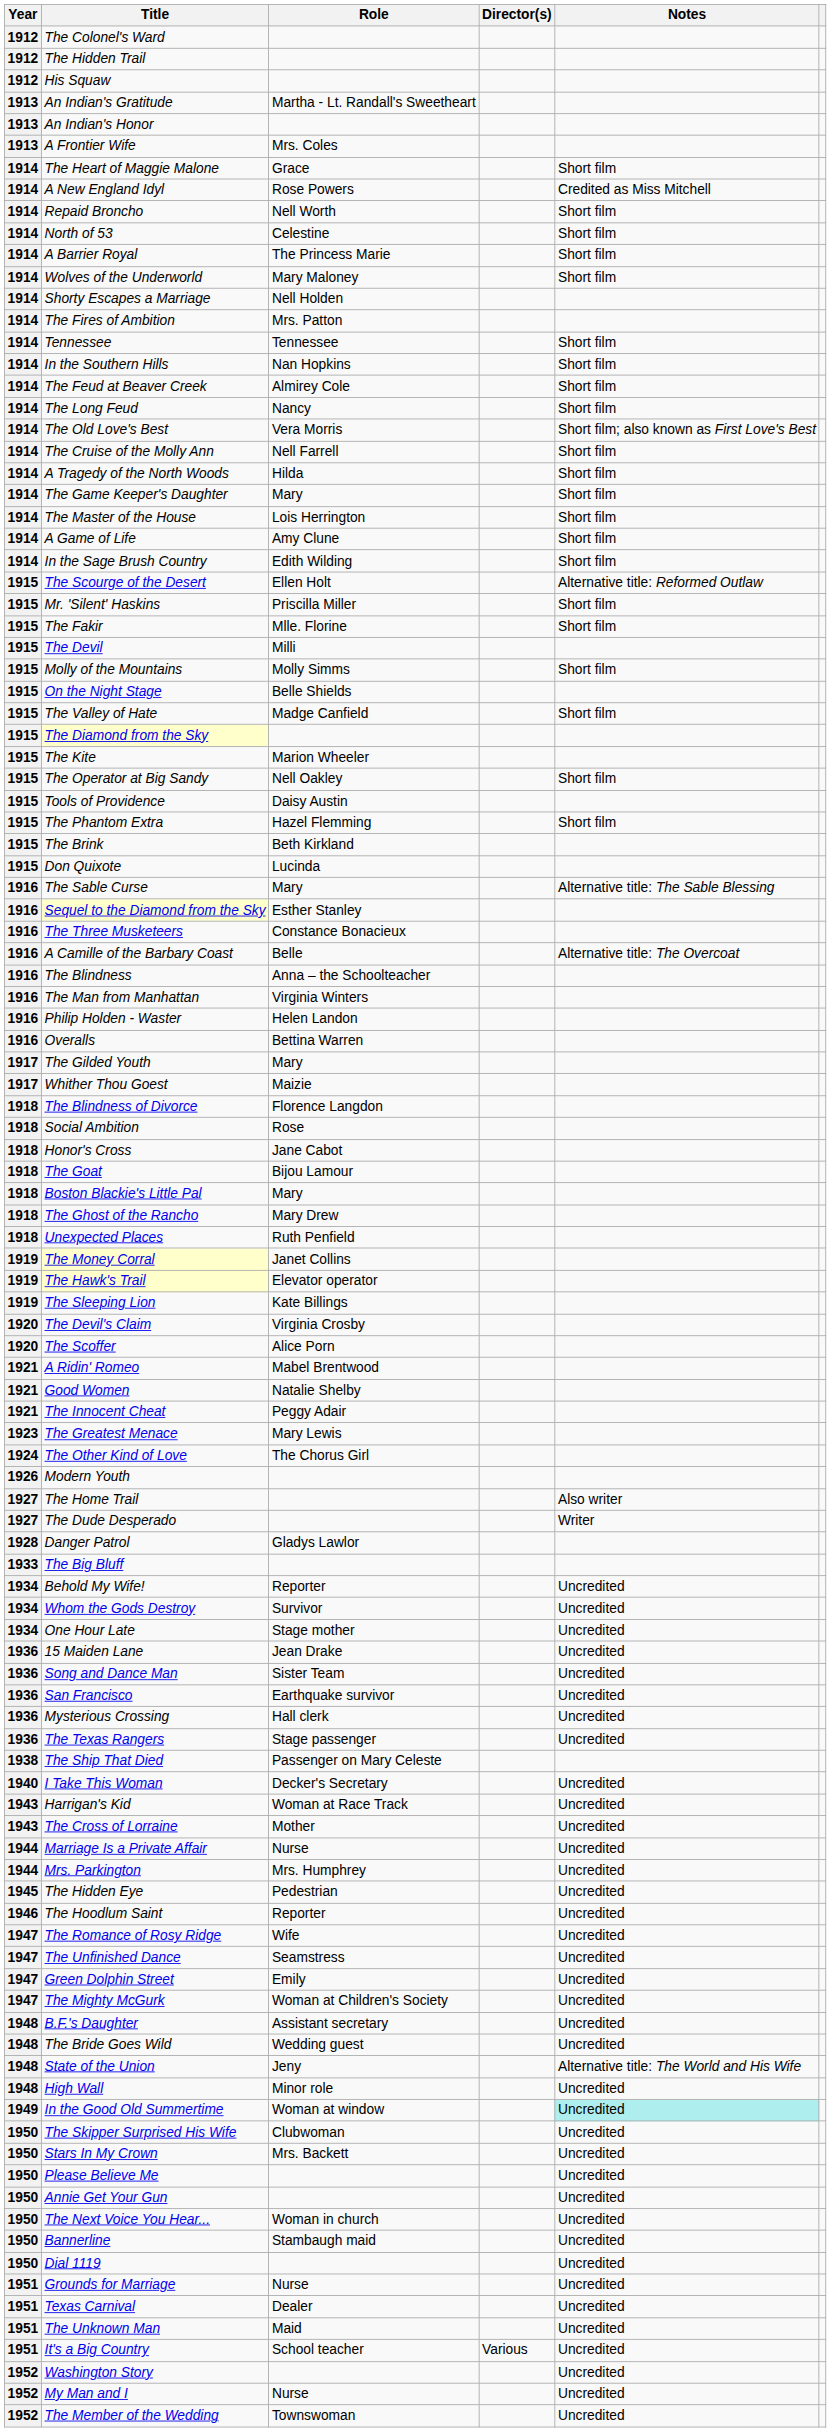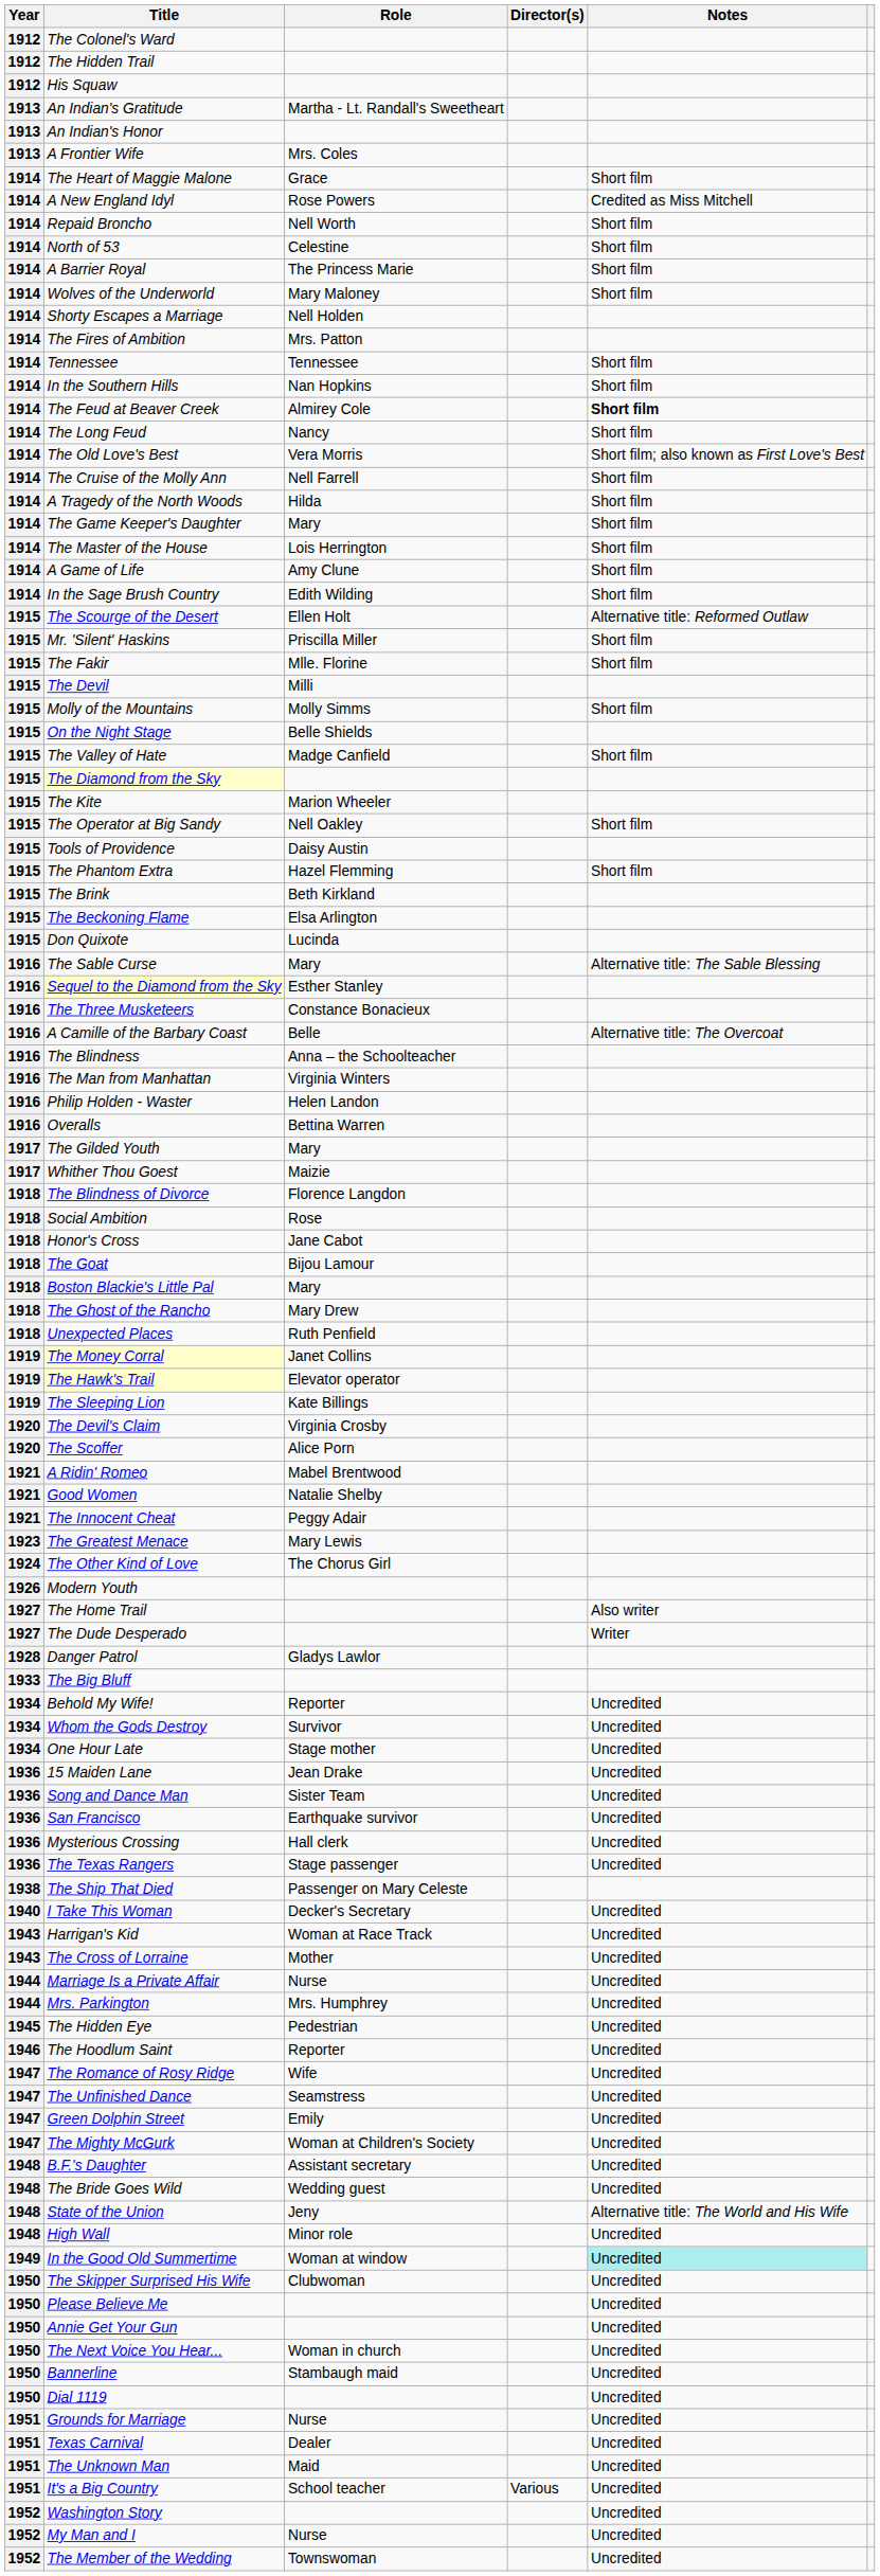The Feud at Beaver Creek | Notes: normal -> bold
+ row: 1915 | The Beckoning Flame | Elsa Arlington
- row: 1950 | Stars In My Crown | Mrs. Backett | Uncredited
